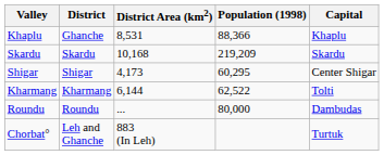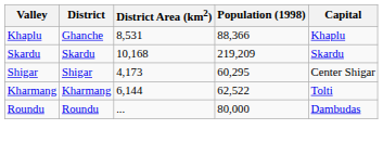- row: Chorbat° | Leh and Ghanche | 883 (In Leh) | Turtuk
